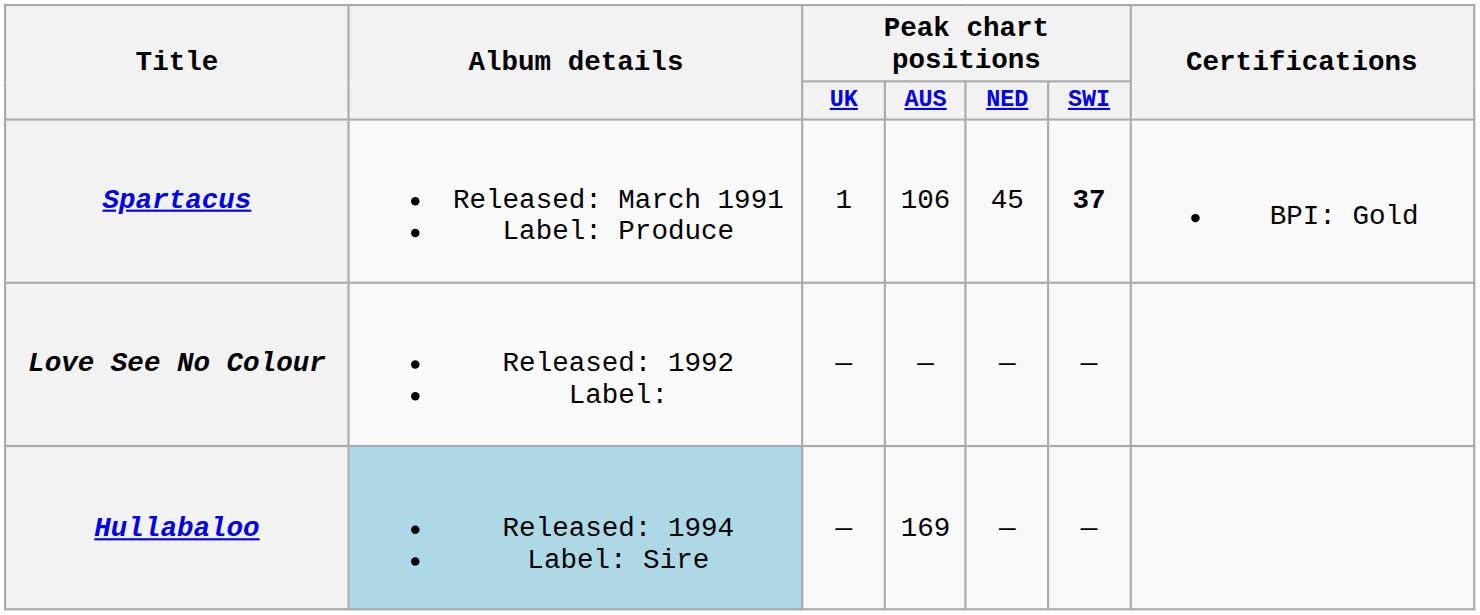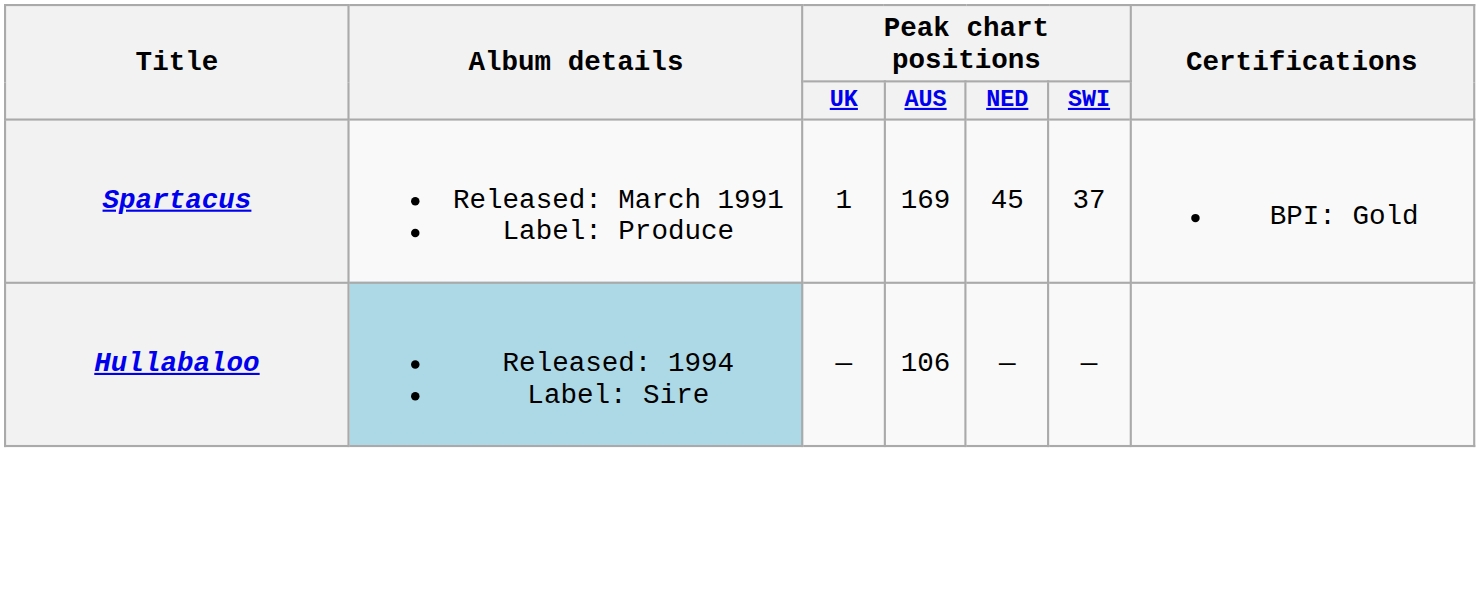Spartacus | Peak chart positions / AUS: 106 -> 169
Spartacus | Peak chart positions / SWI: bold -> normal
- row: Love See No Colour | Released: 1992 Label: | — | — | — | —
Hullabaloo | Peak chart positions / AUS: 169 -> 106
